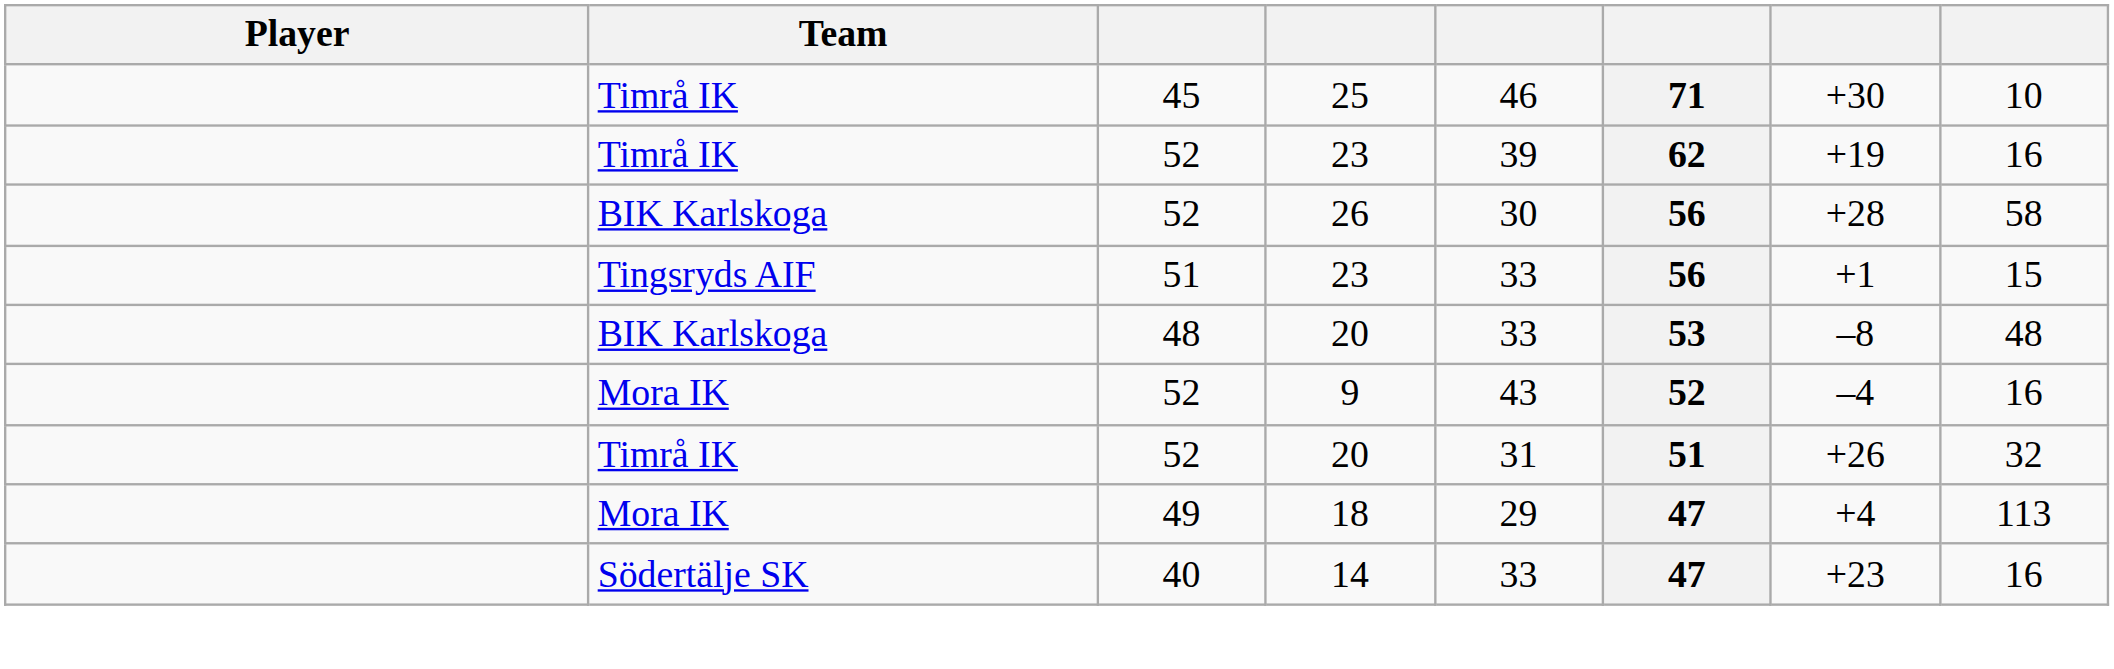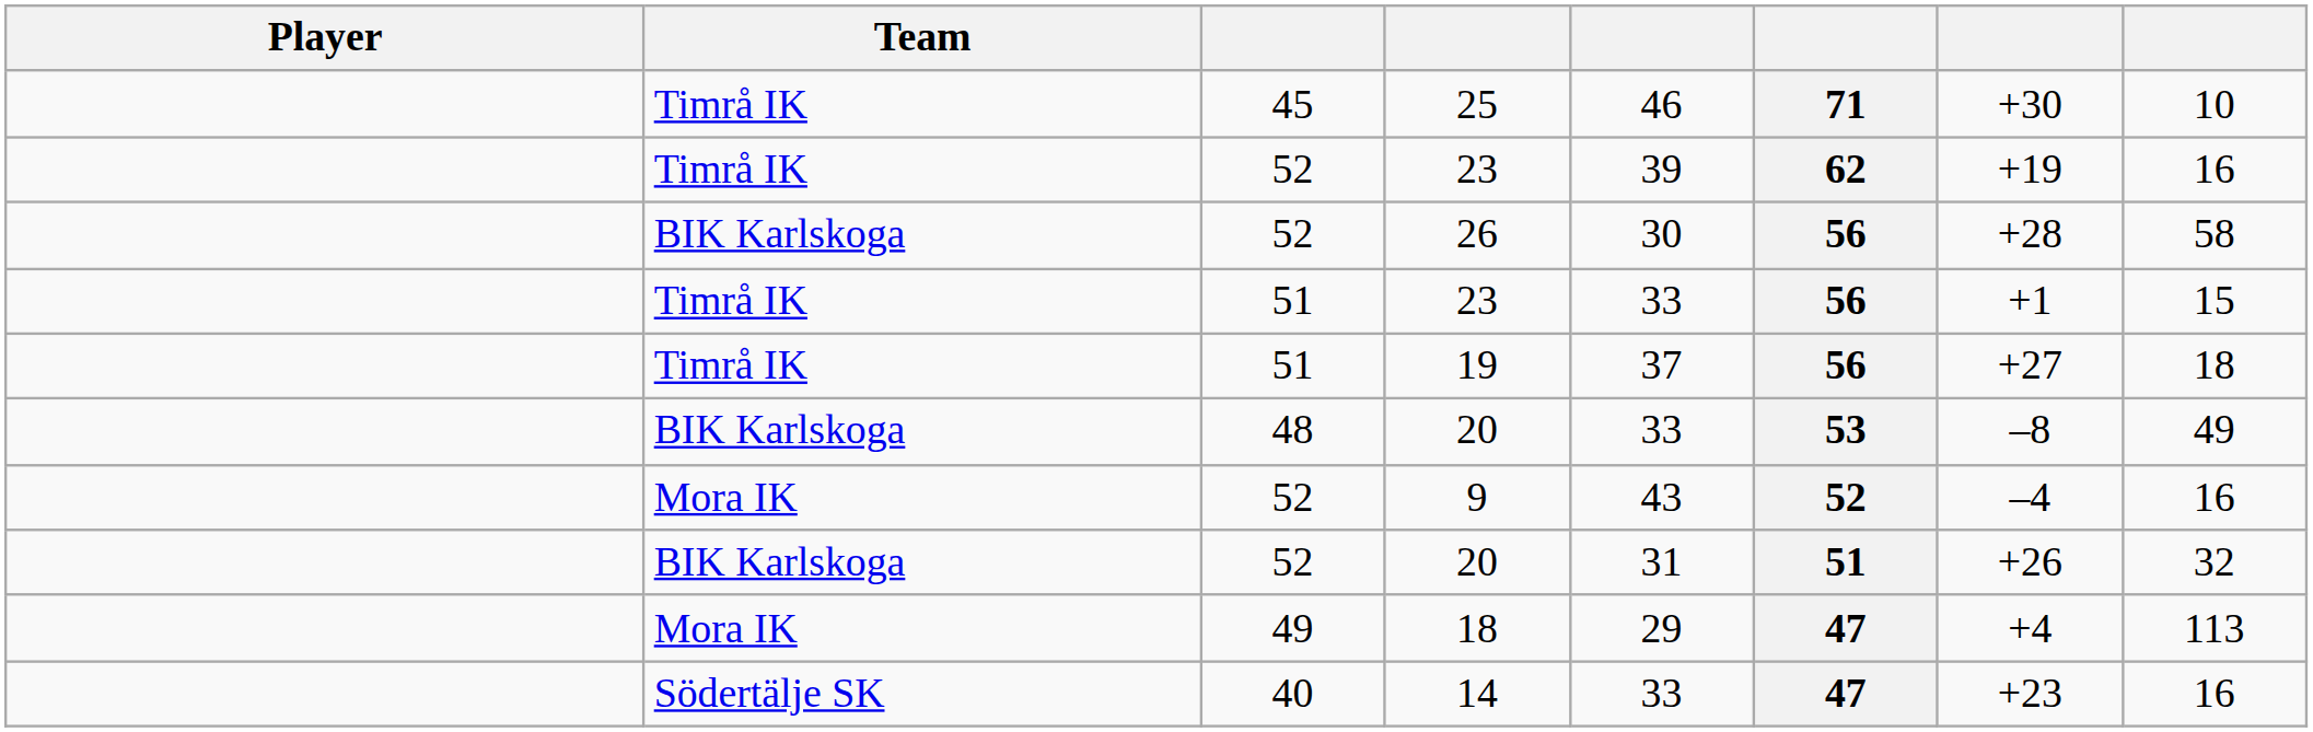51 / 23 | Team: Tingsryds AIF -> Timrå IK
+ row: Timrå IK | 51 | 19 | 37 | 56 | +27 | 18
48 / 20 | column 8: 48 -> 49
52 / 20 | Team: Timrå IK -> BIK Karlskoga
